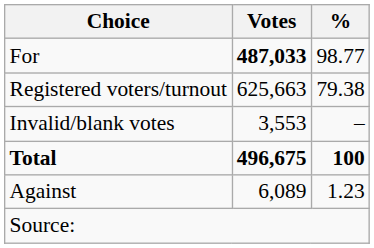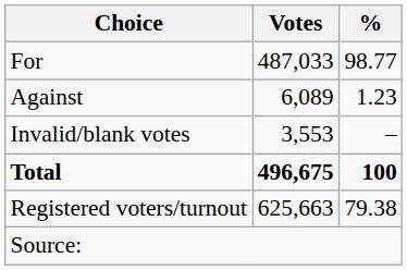For | Votes: bold -> normal
rows swapped: Against <-> Registered voters/turnout
